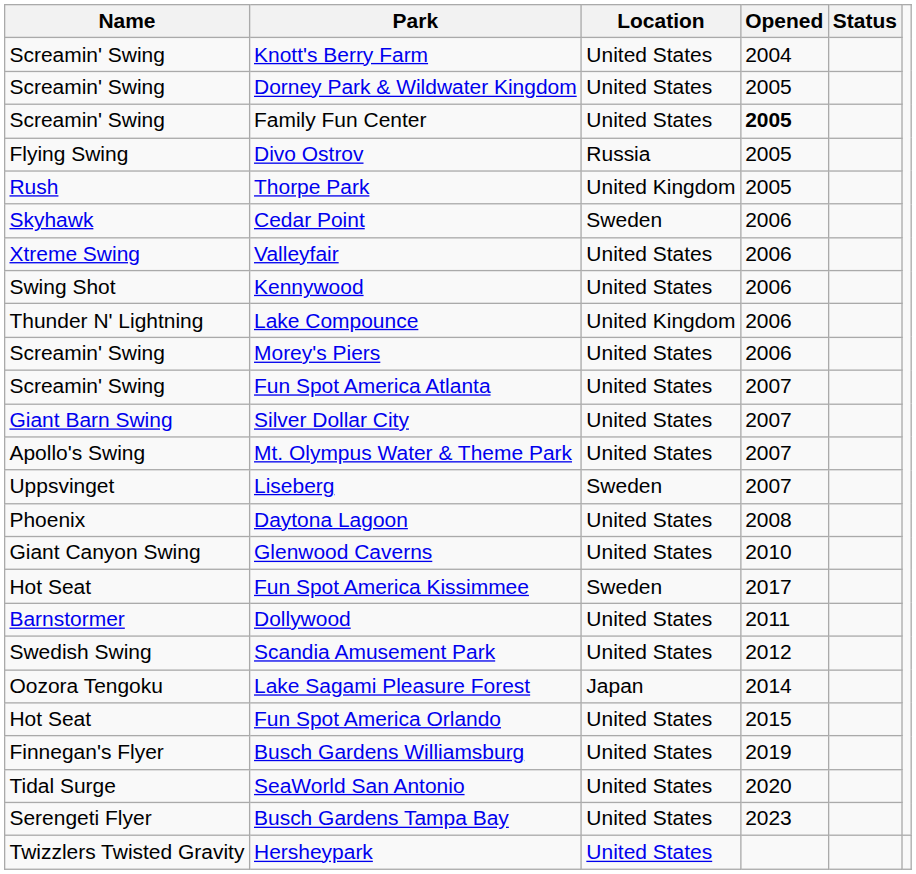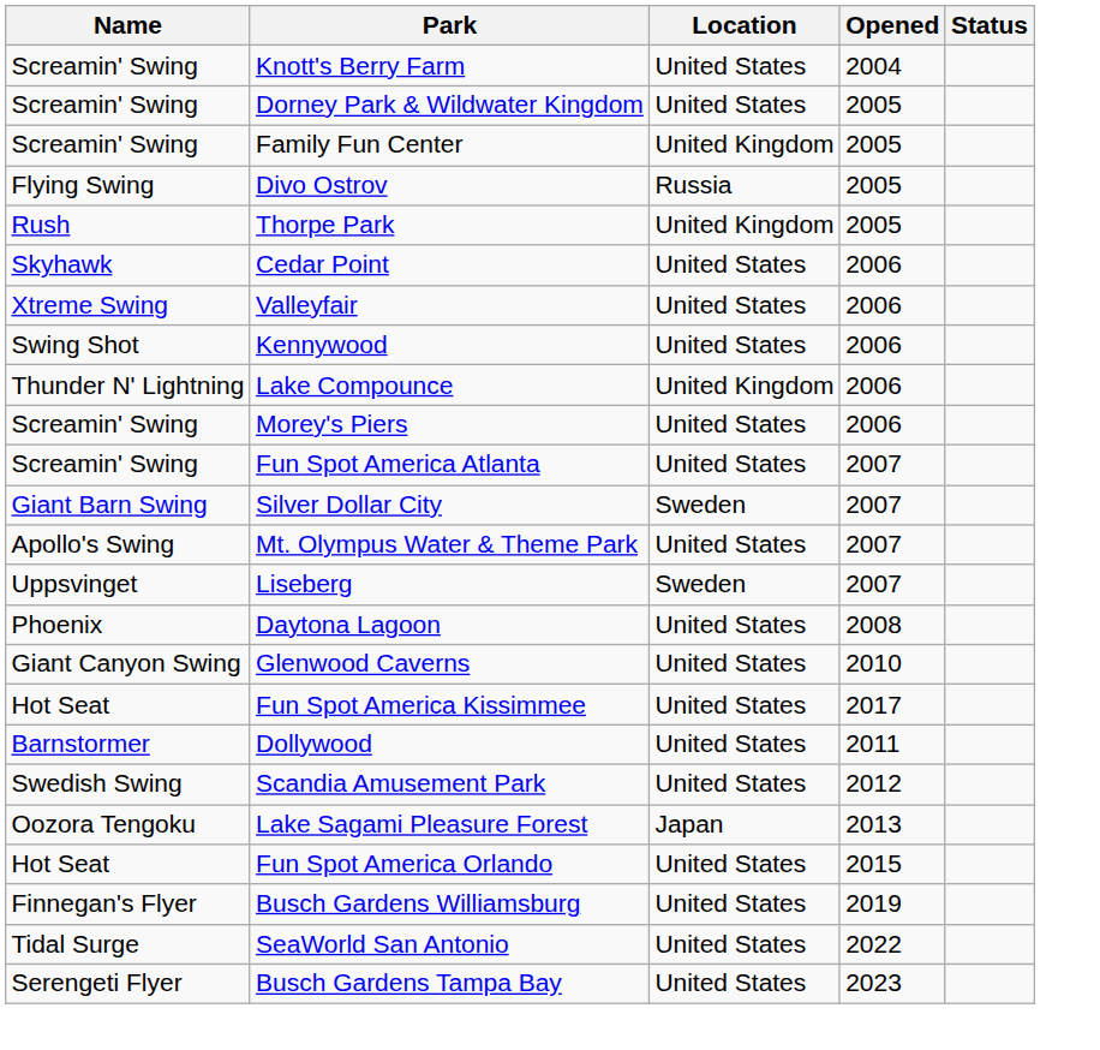Family Fun Center | Location: United States -> United Kingdom
Family Fun Center | Opened: bold -> normal
Cedar Point | Location: Sweden -> United States
Silver Dollar City | Location: United States -> Sweden
Fun Spot America Kissimmee | Location: Sweden -> United States
Lake Sagami Pleasure Forest | Opened: 2014 -> 2013
SeaWorld San Antonio | Opened: 2020 -> 2022
- row: Twizzlers Twisted Gravity | Hersheypark | United States
